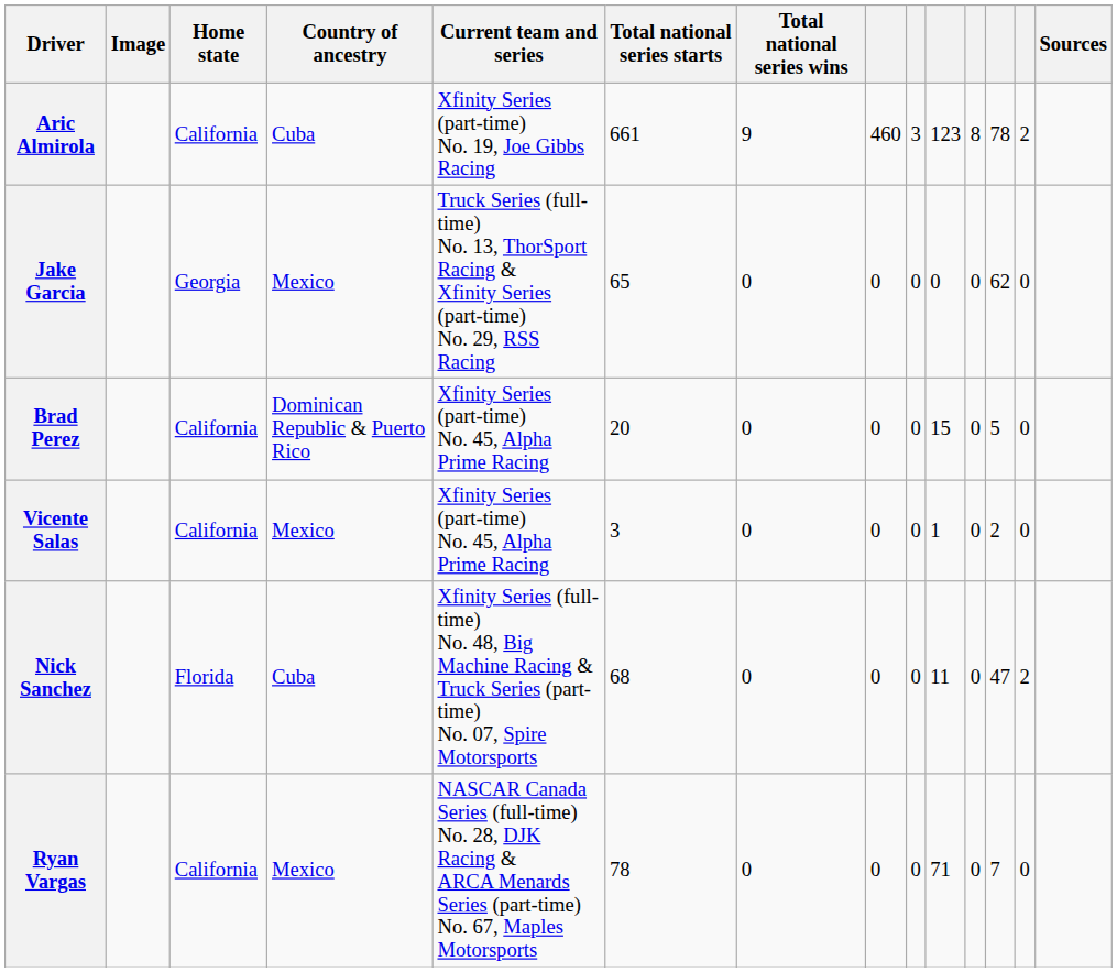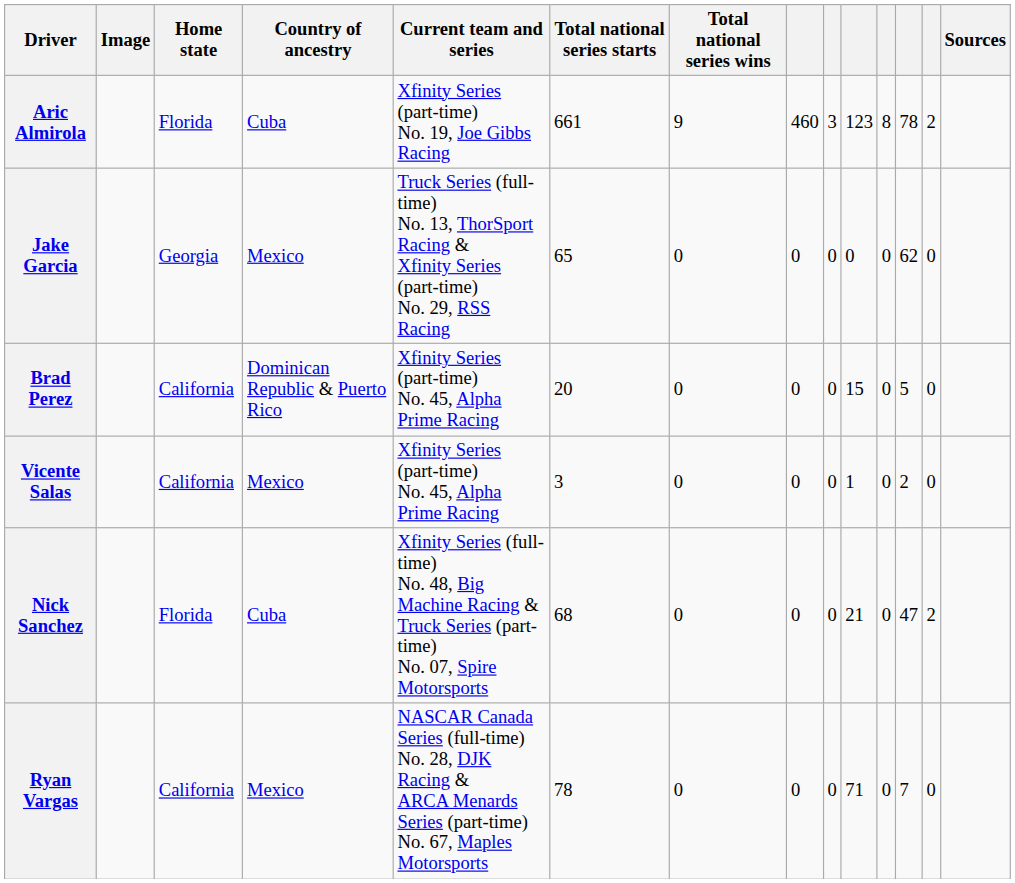Aric Almirola | Home state: California -> Florida
Nick Sanchez | column 10: 11 -> 21
